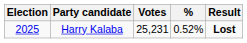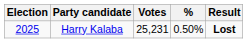Harry Kalaba | %: 0.52% -> 0.50%
